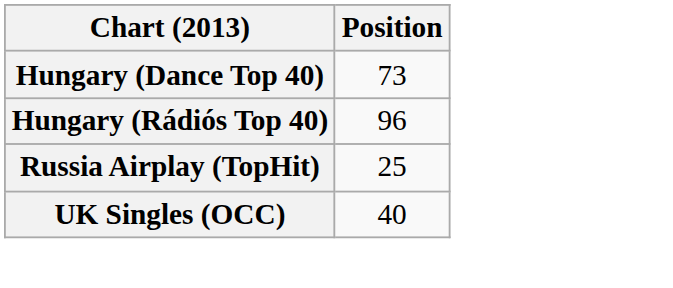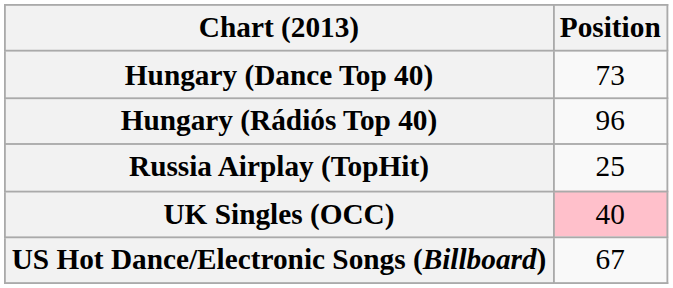UK Singles (OCC) | Position: no background -> pink background
+ row: US Hot Dance/Electronic Songs (Billboard) | 67
